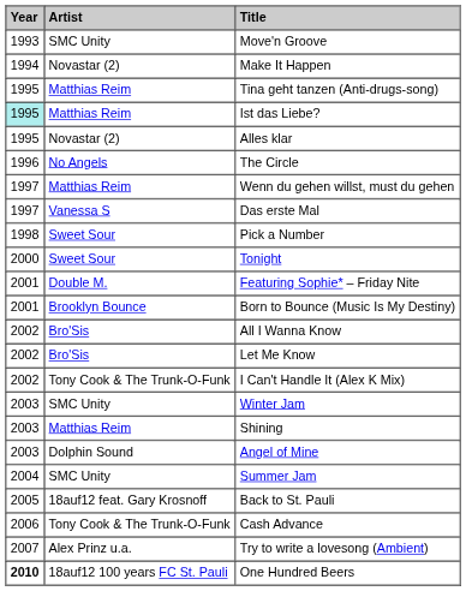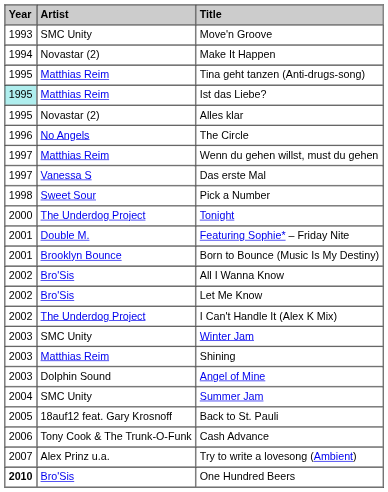Tonight | Artist: Sweet Sour -> The Underdog Project
I Can't Handle It (Alex K Mix) | Artist: Tony Cook & The Trunk-O-Funk -> The Underdog Project
One Hundred Beers | Artist: 18auf12 100 years FC St. Pauli -> Bro'Sis
